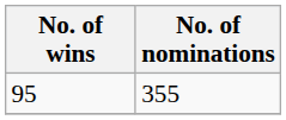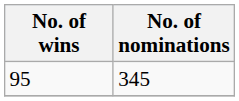95 | No. of nominations: 355 -> 345
